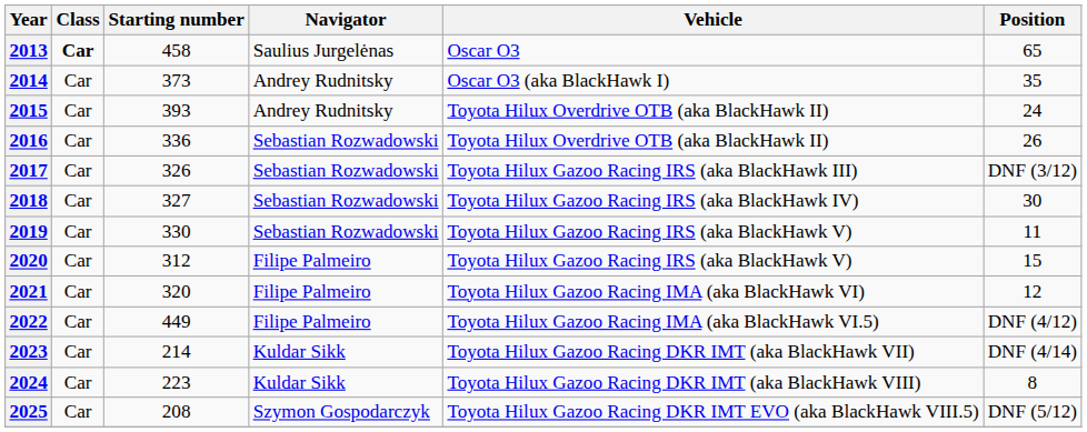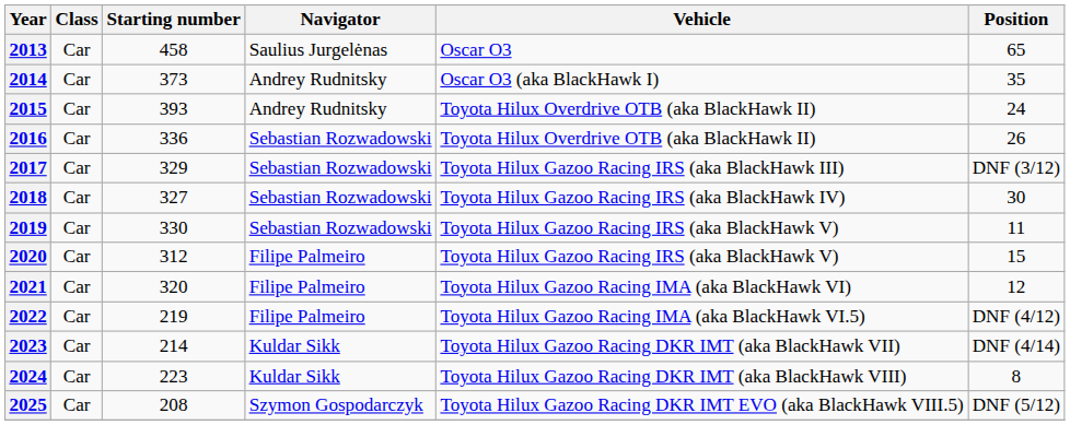2013 | Class: bold -> normal
2017 | Starting number: 326 -> 329
2022 | Starting number: 449 -> 219
